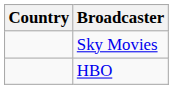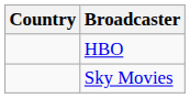rows swapped: Sky Movies <-> HBO
